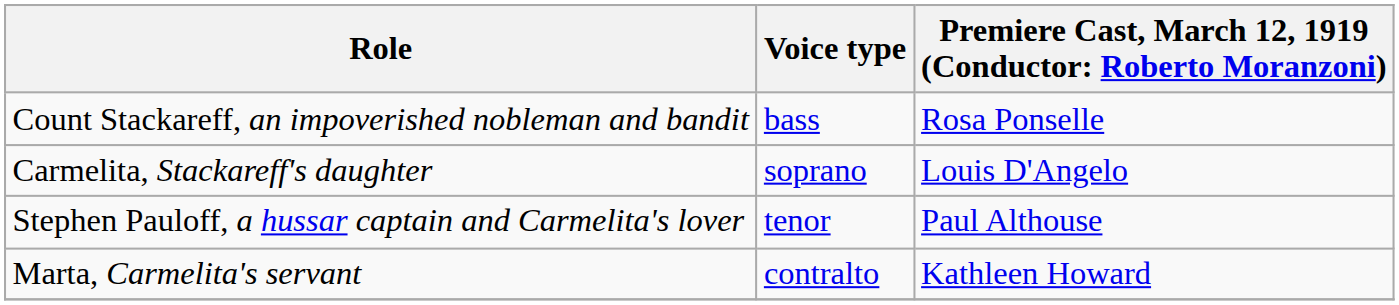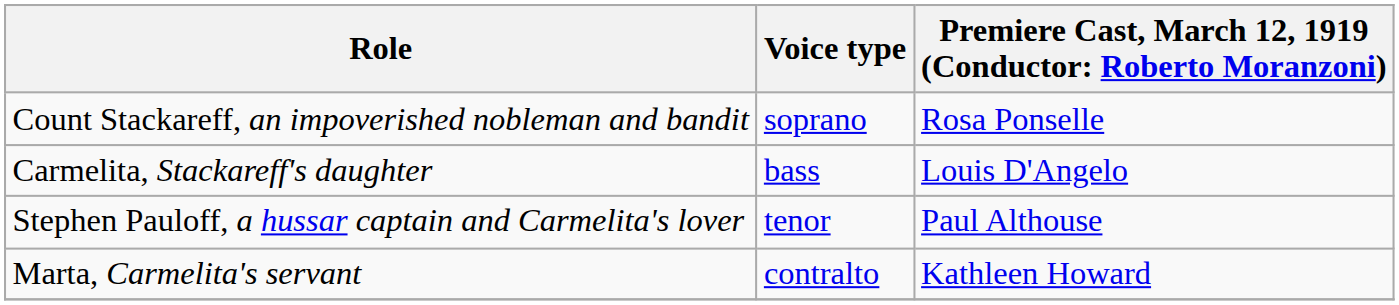Count Stackareff, an impoverished nobleman and bandit | Voice type: bass -> soprano
Carmelita, Stackareff's daughter | Voice type: soprano -> bass
